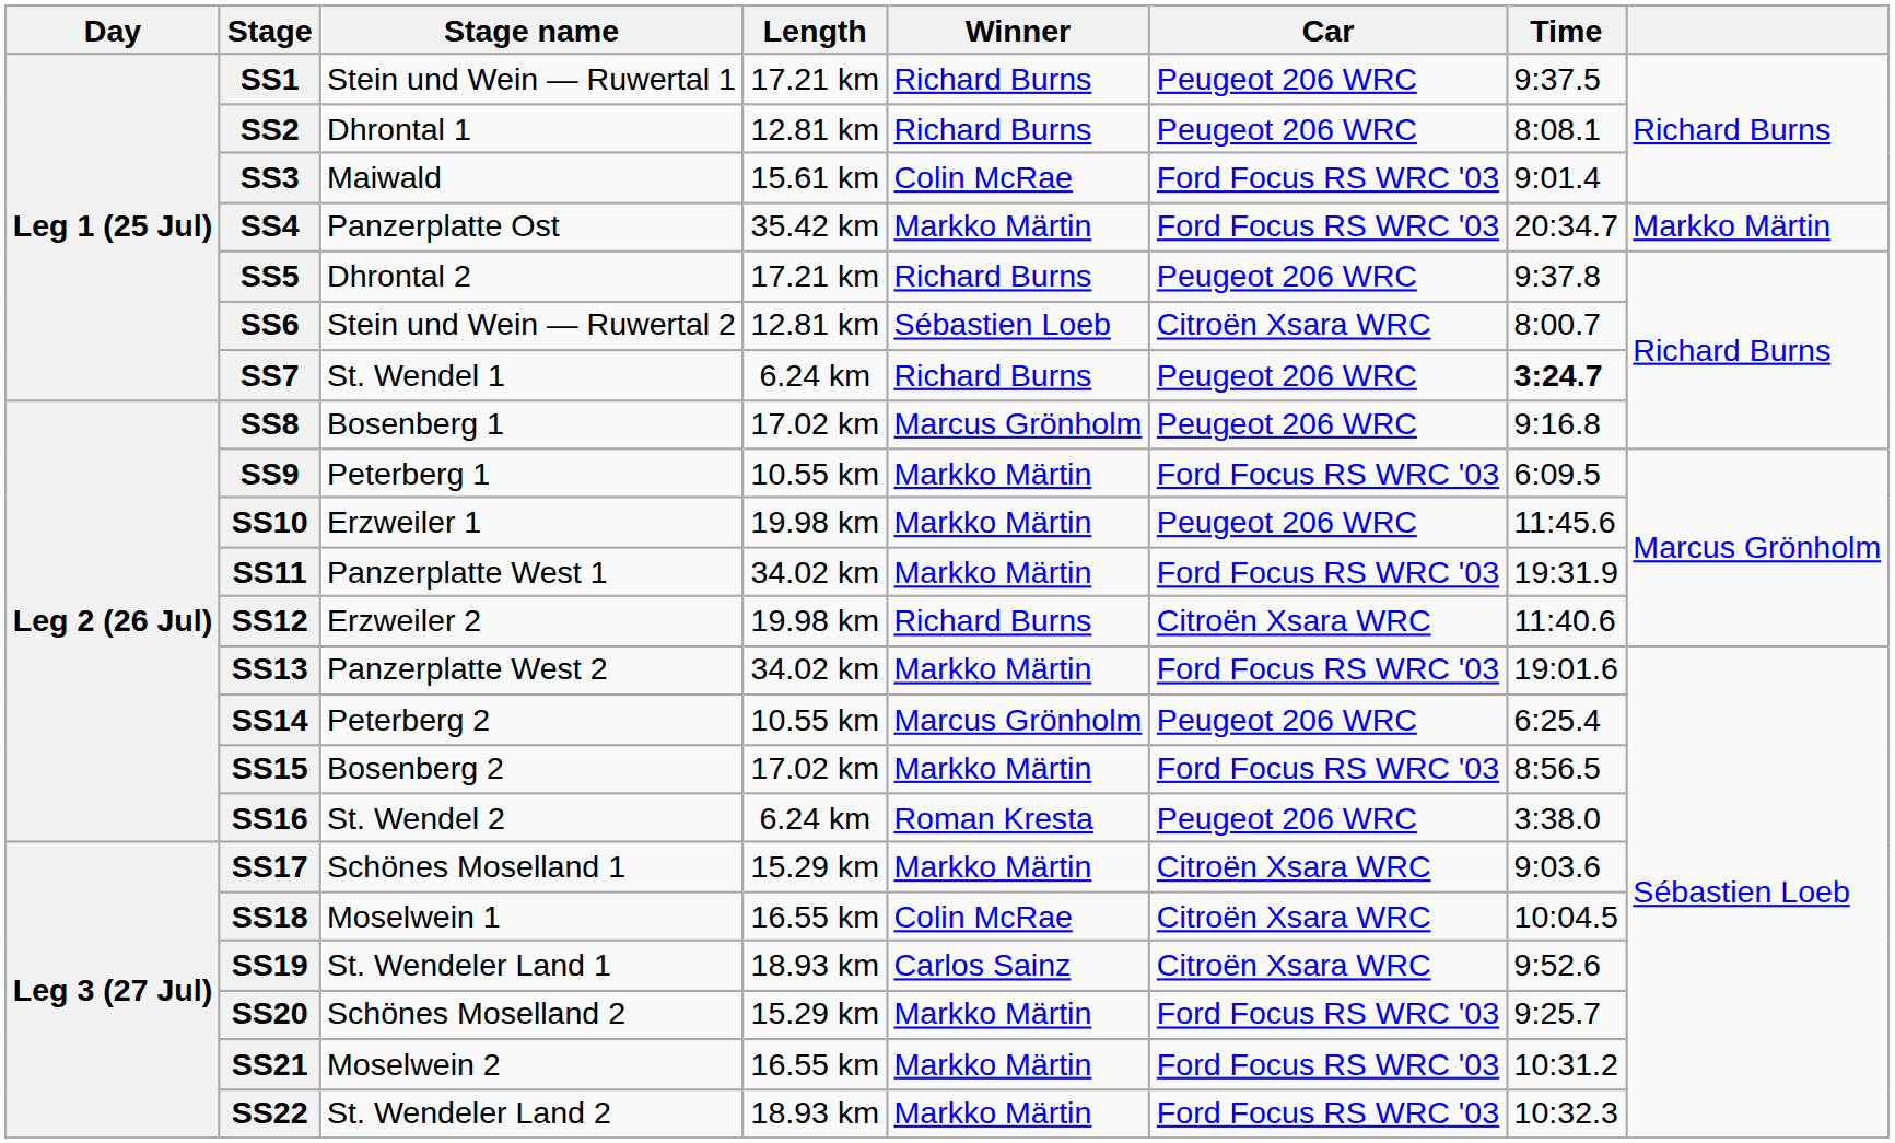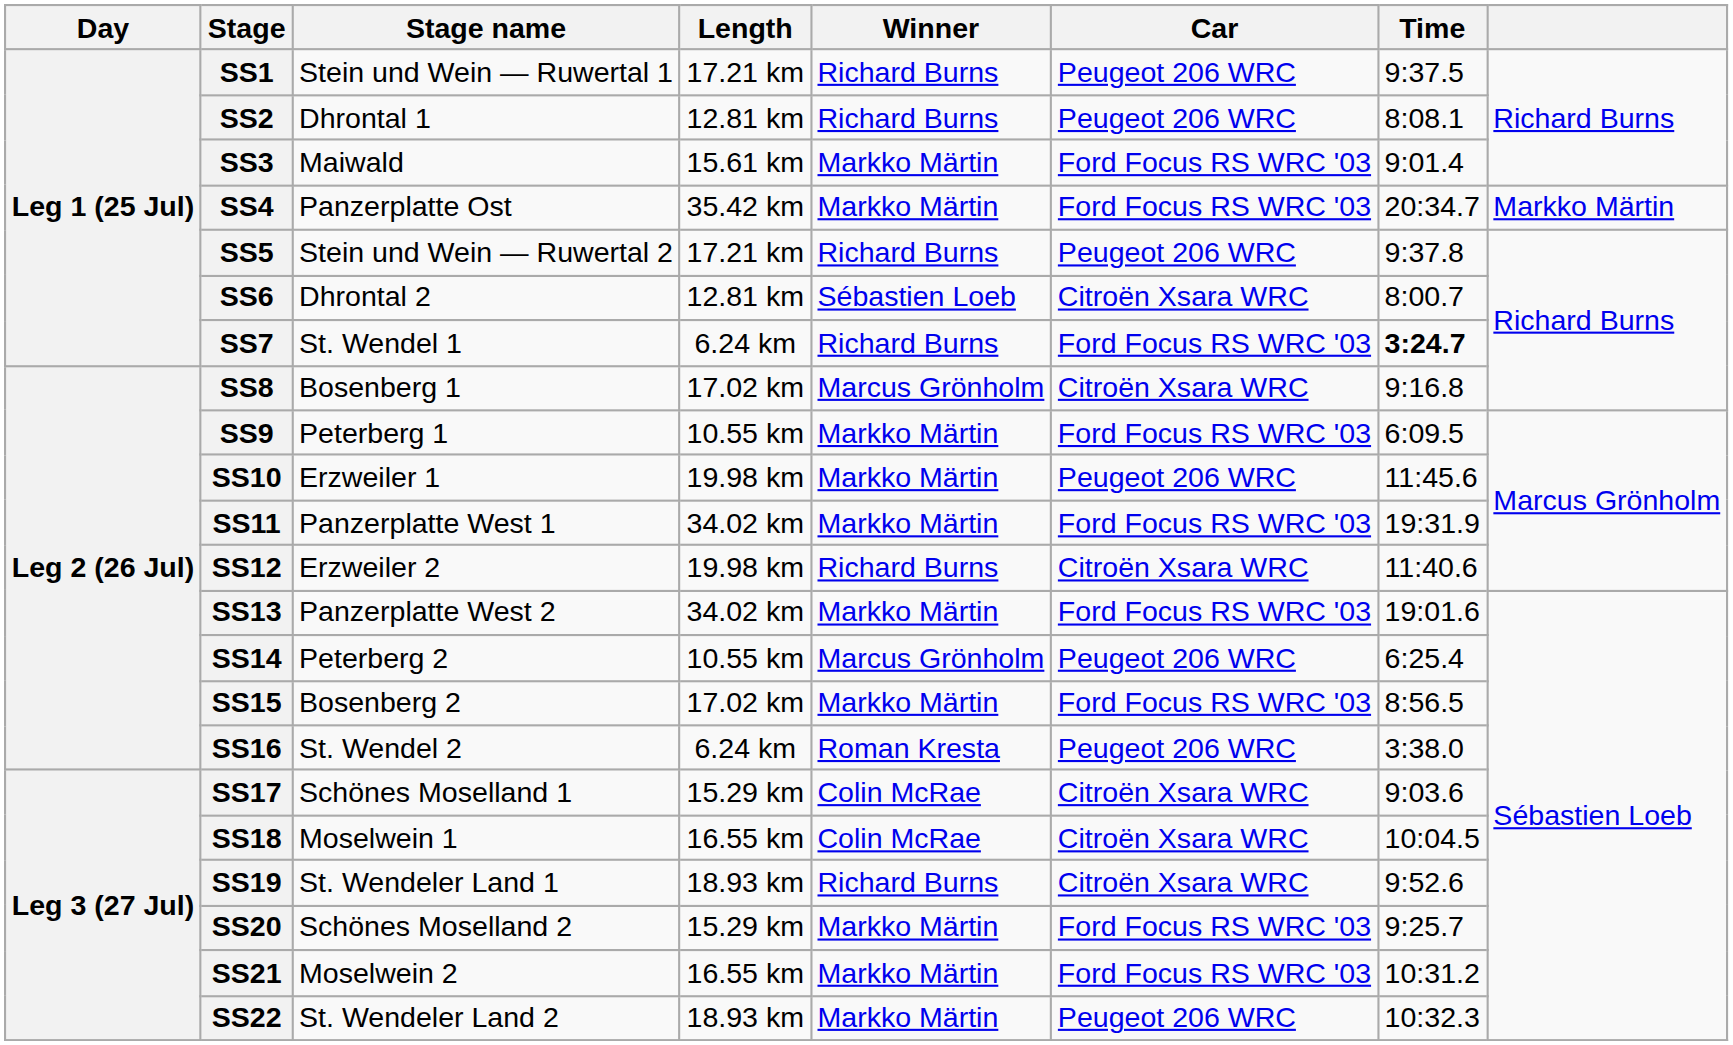SS3 | Winner: Colin McRae -> Markko Märtin
SS5 | Stage name: Dhrontal 2 -> Stein und Wein — Ruwertal 2
SS6 | Stage name: Stein und Wein — Ruwertal 2 -> Dhrontal 2
SS7 | Car: Peugeot 206 WRC -> Ford Focus RS WRC '03
SS8 | Car: Peugeot 206 WRC -> Citroën Xsara WRC
SS17 | Winner: Markko Märtin -> Colin McRae
SS19 | Winner: Carlos Sainz -> Richard Burns
SS22 | Car: Ford Focus RS WRC '03 -> Peugeot 206 WRC
